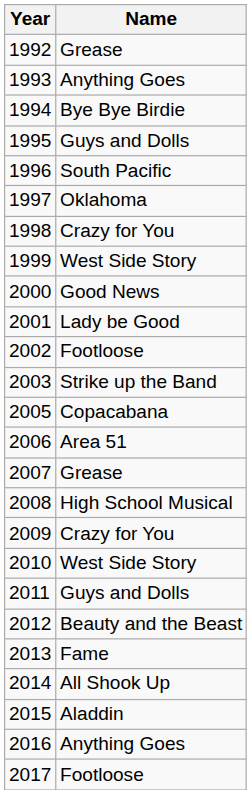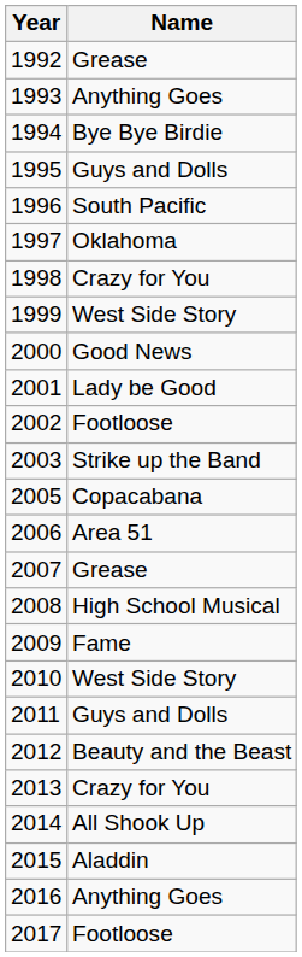2009 | Name: Crazy for You -> Fame
2013 | Name: Fame -> Crazy for You
